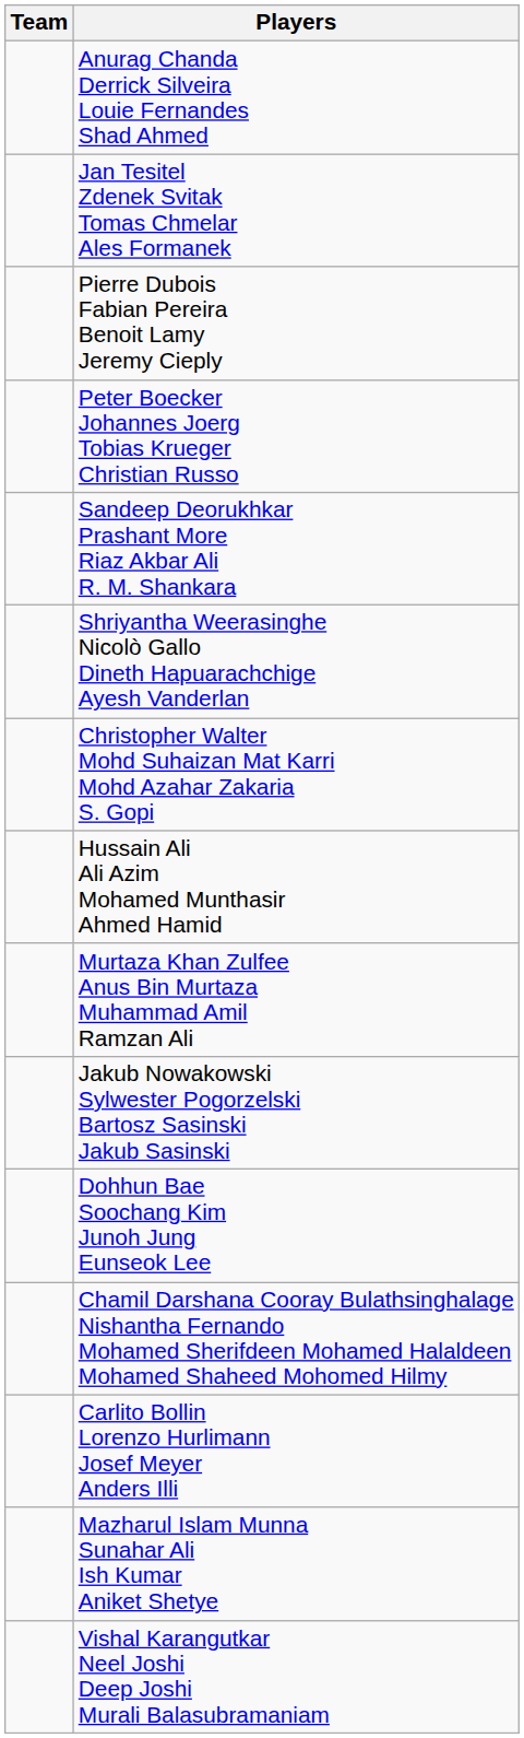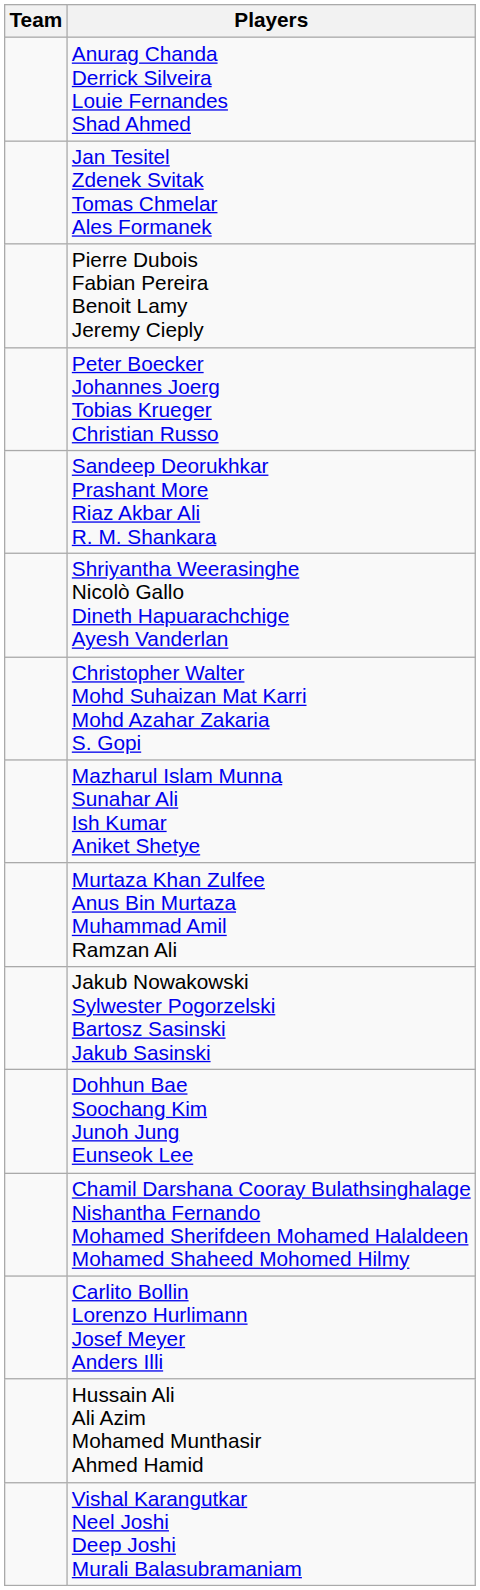rows swapped: Hussain Ali Ali Azim Mohamed Munthasir Ahmed Hamid <-> Mazharul Islam Munna Sunahar Ali Ish Kumar Aniket Shetye
